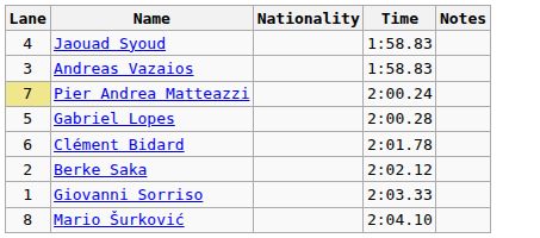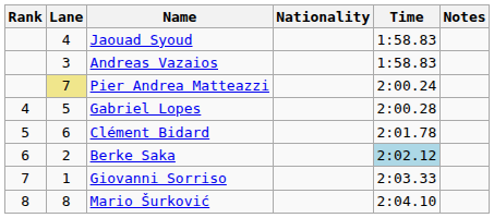+ column: Rank | 4 | 5 | 6 | 7 | 8
Berke Saka | Time: no background -> lightblue background
